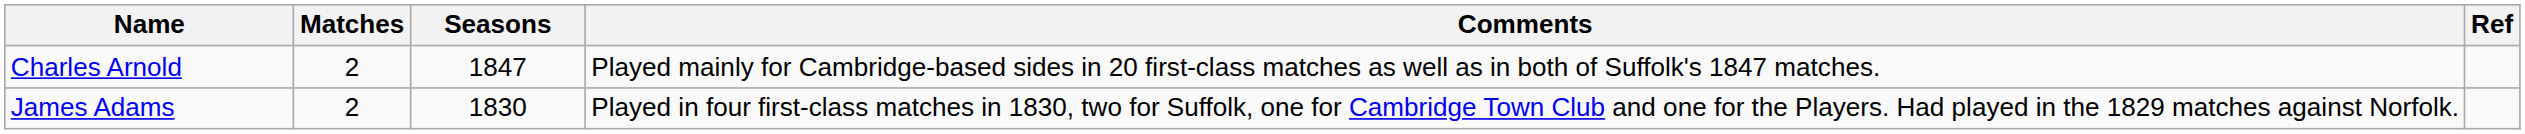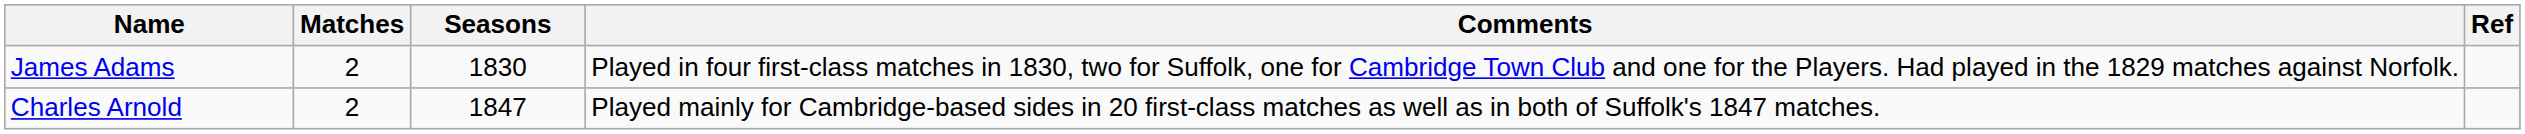rows swapped: James Adams <-> Charles Arnold
